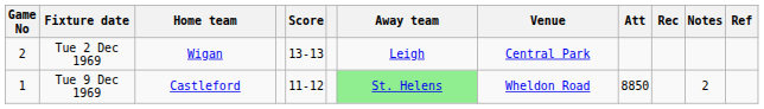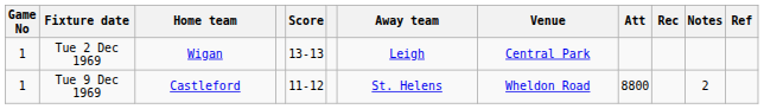Tue 2 Dec 1969 | Game No: 2 -> 1
Tue 9 Dec 1969 | Away team: lightgreen background -> no background
Tue 9 Dec 1969 | Att: 8850 -> 8800
